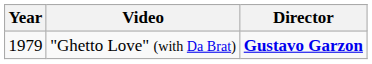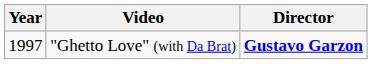"Ghetto Love" (with Da Brat) | Year: 1979 -> 1997
